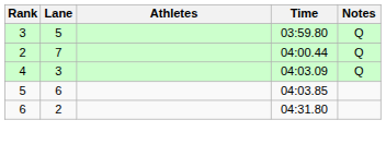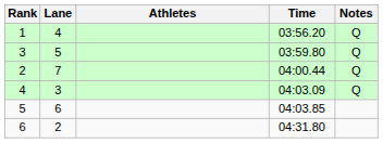+ row: 1 | 4 | 03:56.20 | Q
